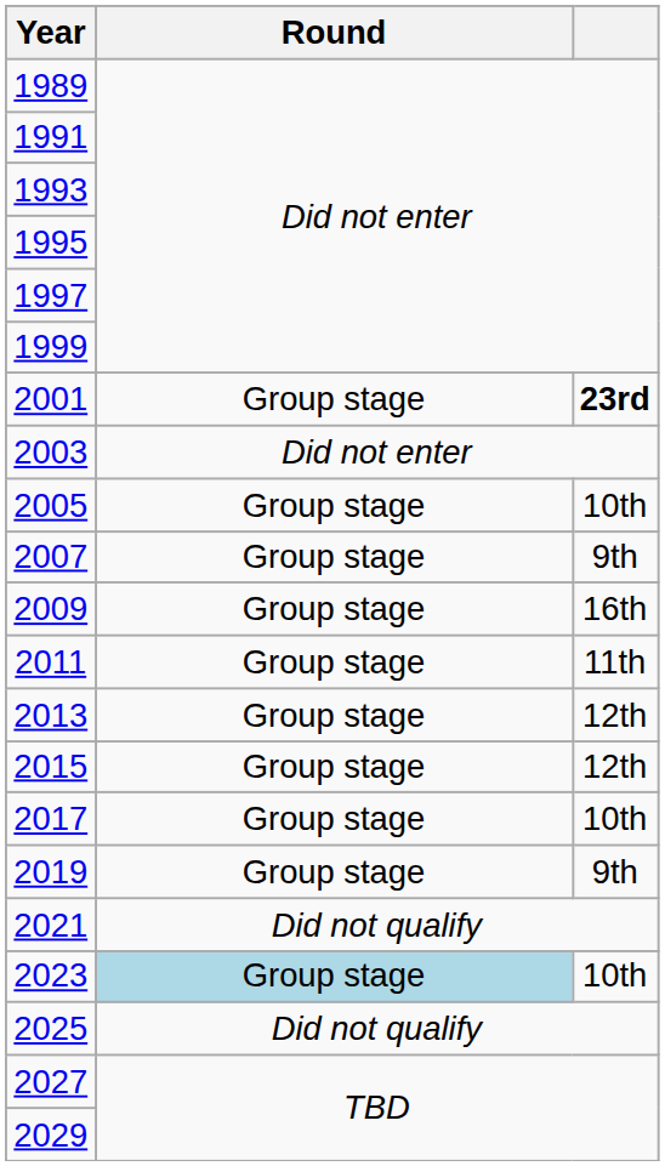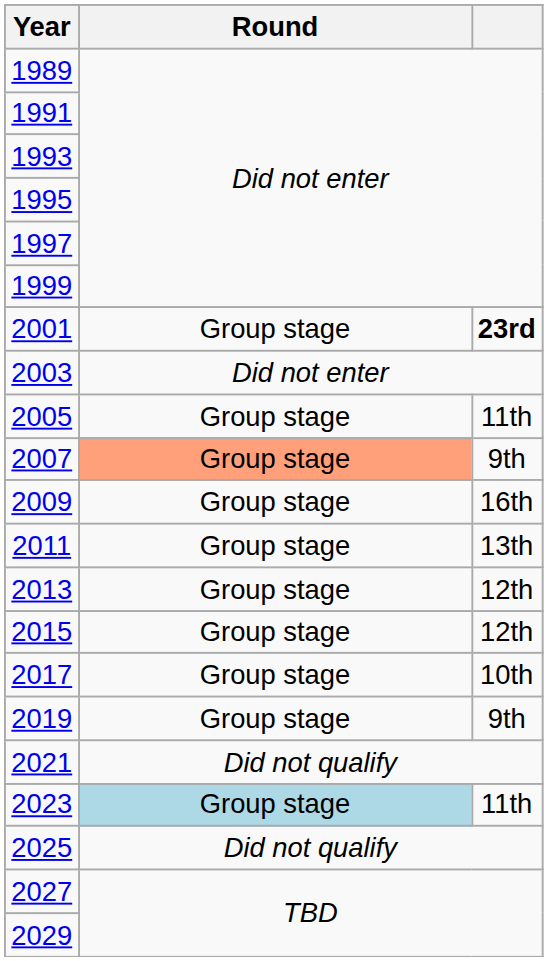2005 | column 3: 10th -> 11th
2007 | Round: no background -> lightsalmon background
2011 | column 3: 11th -> 13th
2023 | column 3: 10th -> 11th
